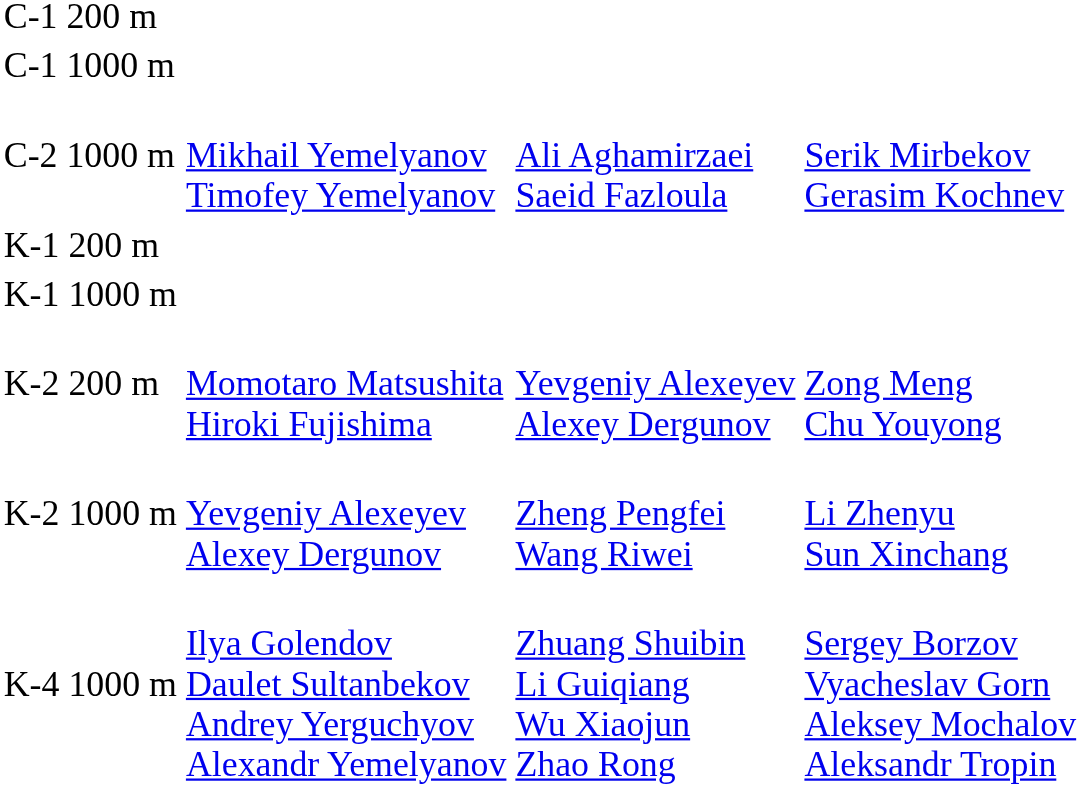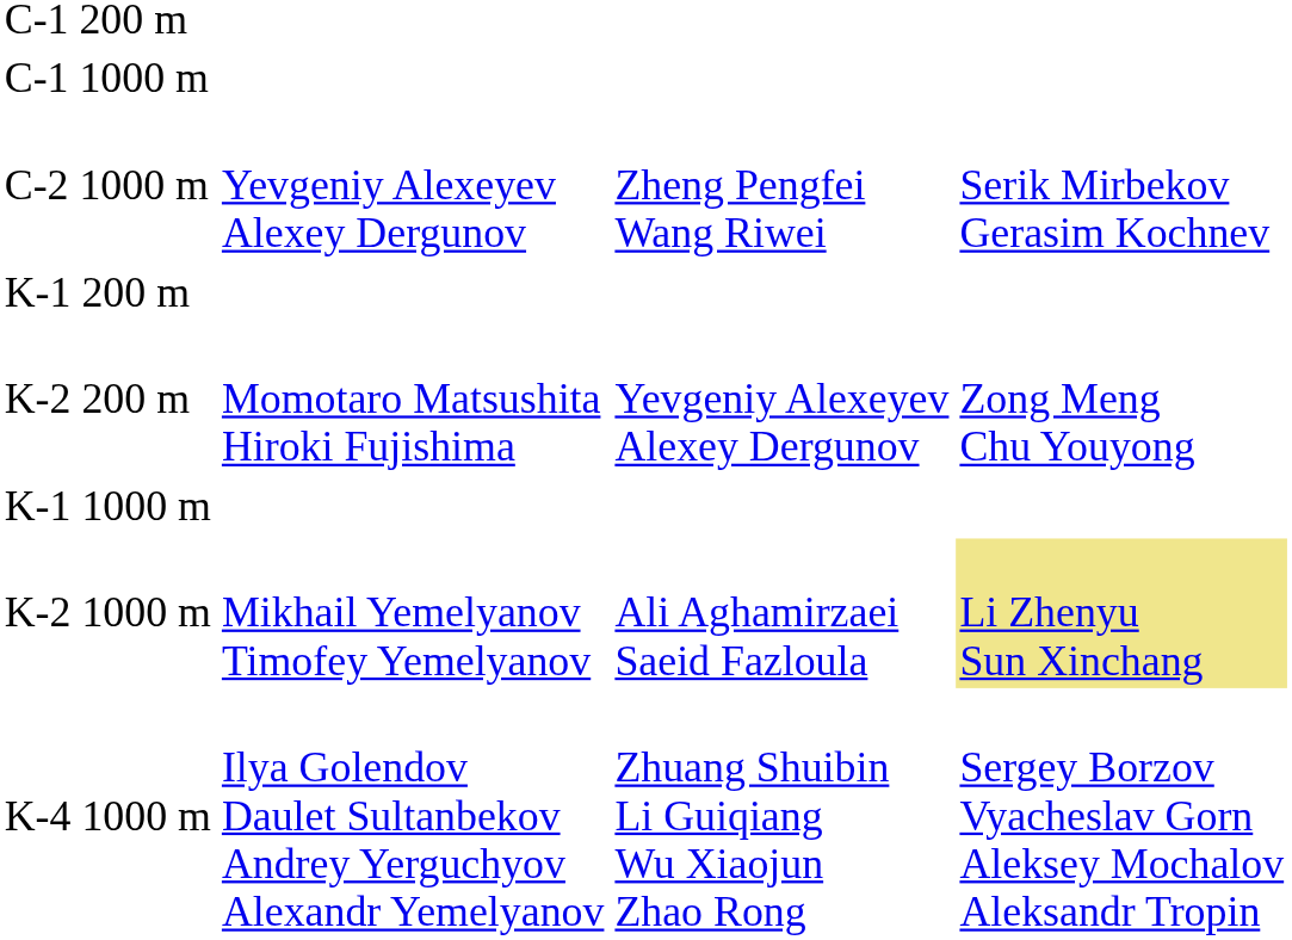C-2 1000 m | column 2: Mikhail Yemelyanov Timofey Yemelyanov -> Yevgeniy Alexeyev Alexey Dergunov
C-2 1000 m | column 3: Ali Aghamirzaei Saeid Fazloula -> Zheng Pengfei Wang Riwei
rows swapped: K-1 1000 m <-> K-2 200 m
K-2 1000 m | column 2: Yevgeniy Alexeyev Alexey Dergunov -> Mikhail Yemelyanov Timofey Yemelyanov
K-2 1000 m | column 3: Zheng Pengfei Wang Riwei -> Ali Aghamirzaei Saeid Fazloula
K-2 1000 m | column 4: no background -> khaki background
